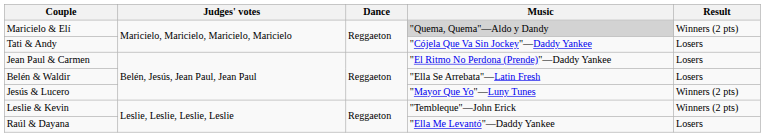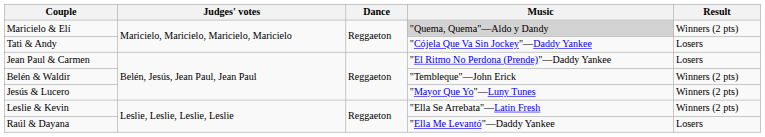Belén & Waldir | Music: "Ella Se Arrebata"—Latin Fresh -> "Tembleque"—John Erick
Belén & Waldir | Result: Losers -> Winners (2 pts)
Leslie & Kevin | Music: "Tembleque"—John Erick -> "Ella Se Arrebata"—Latin Fresh
